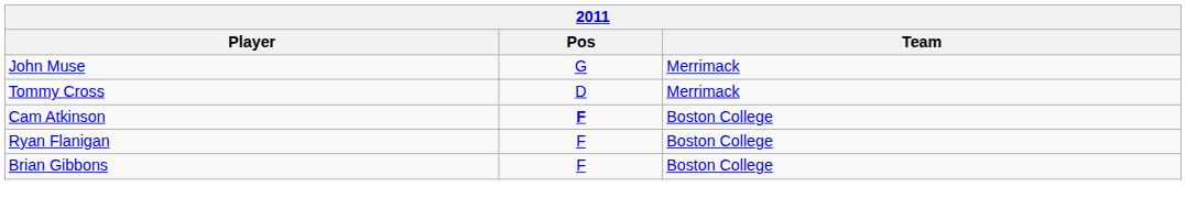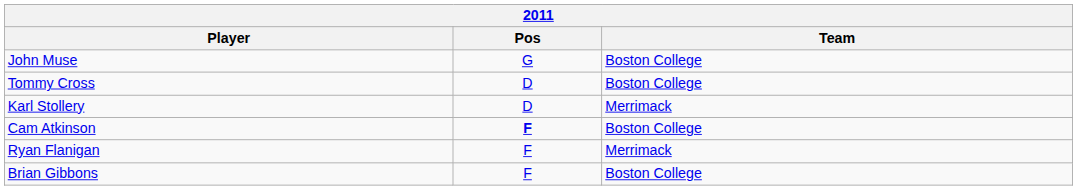John Muse | Team: Merrimack -> Boston College
Tommy Cross | Team: Merrimack -> Boston College
+ row: Karl Stollery | D | Merrimack
Ryan Flanigan | Team: Boston College -> Merrimack
